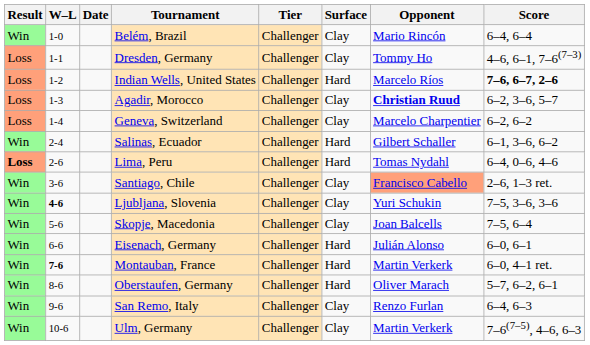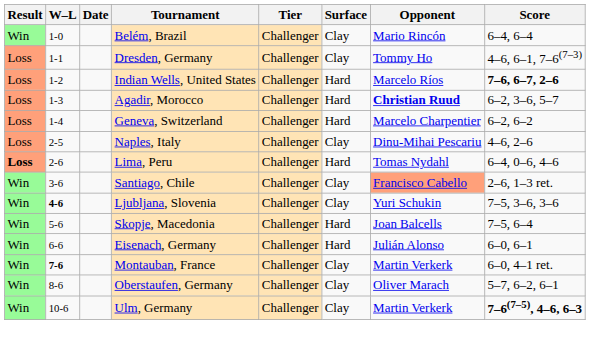Agadir, Morocco | Surface: Clay -> Hard
Geneva, Switzerland | Surface: Clay -> Hard
- row: Win | 2-4 | Salinas, Ecuador | Challenger | Hard | Gilbert Schaller | 6–1, 3–6, 6–2
+ row: Loss | 2-5 | Naples, Italy | Challenger | Clay | Dinu-Mihai Pescariu | 4–6, 2–6
Skopje, Macedonia | Surface: Clay -> Hard
Montauban, France | Surface: Hard -> Clay
Oberstaufen, Germany | Surface: Hard -> Clay
- row: Win | 9-6 | San Remo, Italy | Challenger | Clay | Renzo Furlan | 6–4, 6–3
Ulm, Germany | Score: normal -> bold
